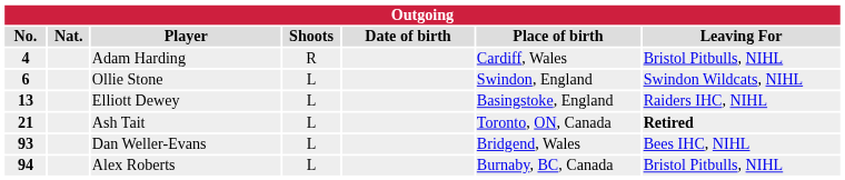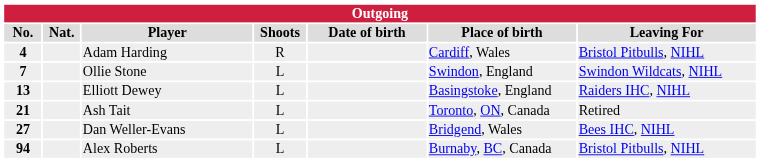Ollie Stone | No.: 6 -> 7
Ash Tait | Leaving For: bold -> normal
Dan Weller-Evans | No.: 93 -> 27
